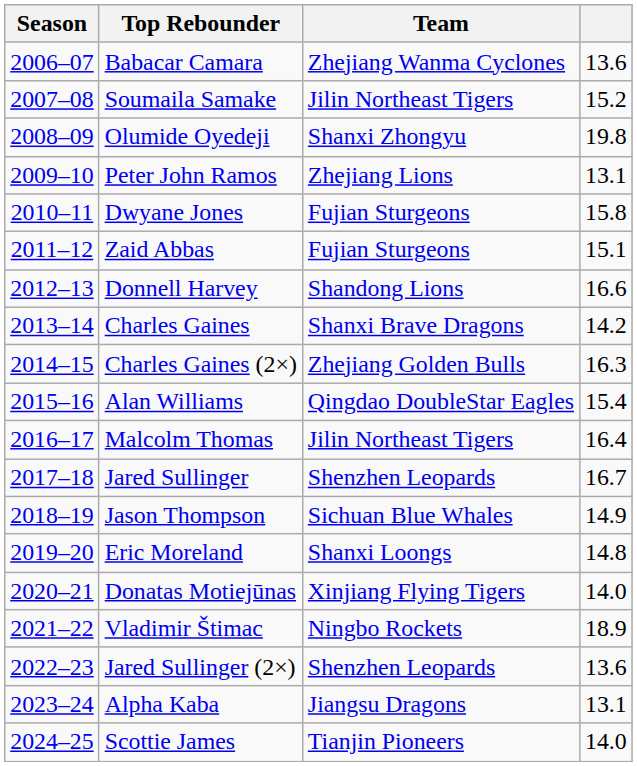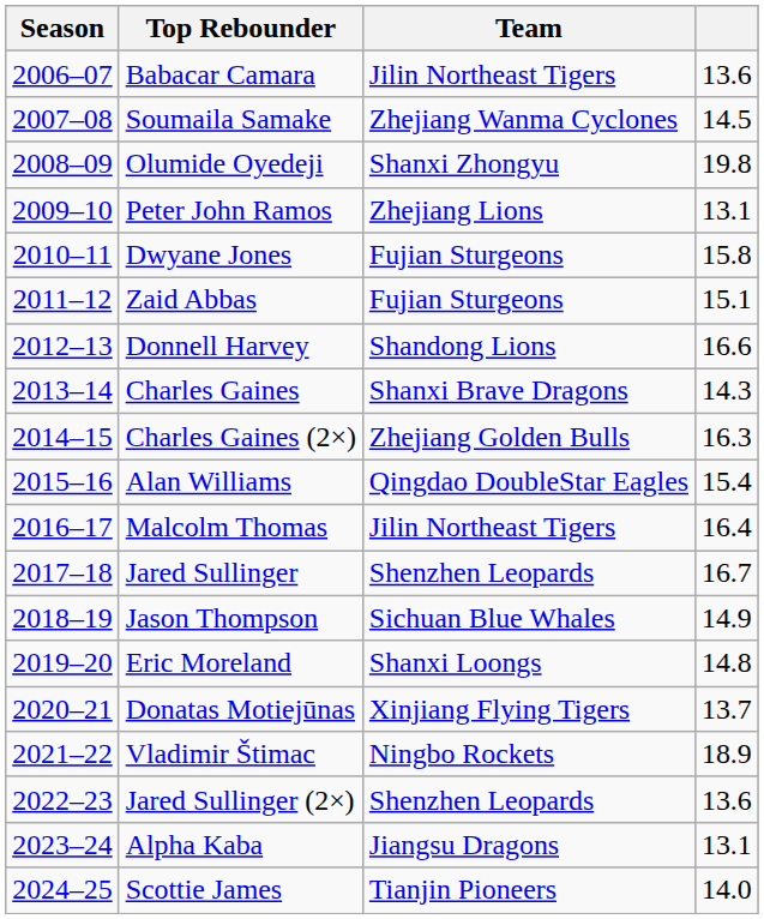Babacar Camara | Team: Zhejiang Wanma Cyclones -> Jilin Northeast Tigers
Soumaila Samake | Team: Jilin Northeast Tigers -> Zhejiang Wanma Cyclones
Soumaila Samake | column 4: 15.2 -> 14.5
Charles Gaines | column 4: 14.2 -> 14.3
Donatas Motiejūnas | column 4: 14.0 -> 13.7
